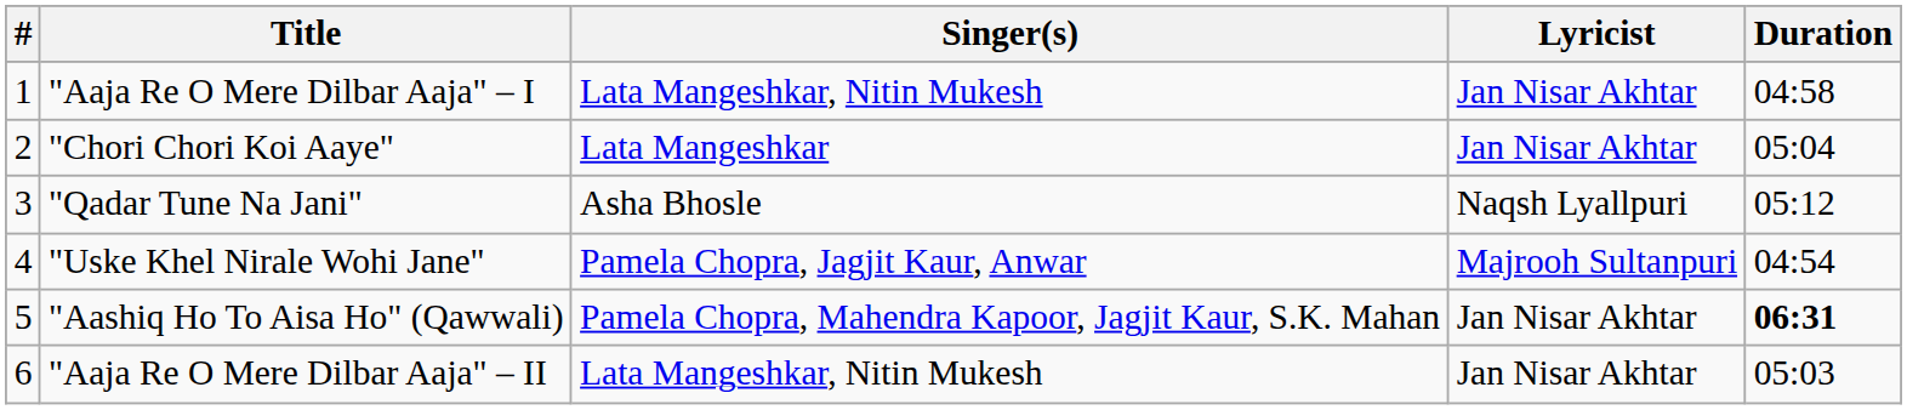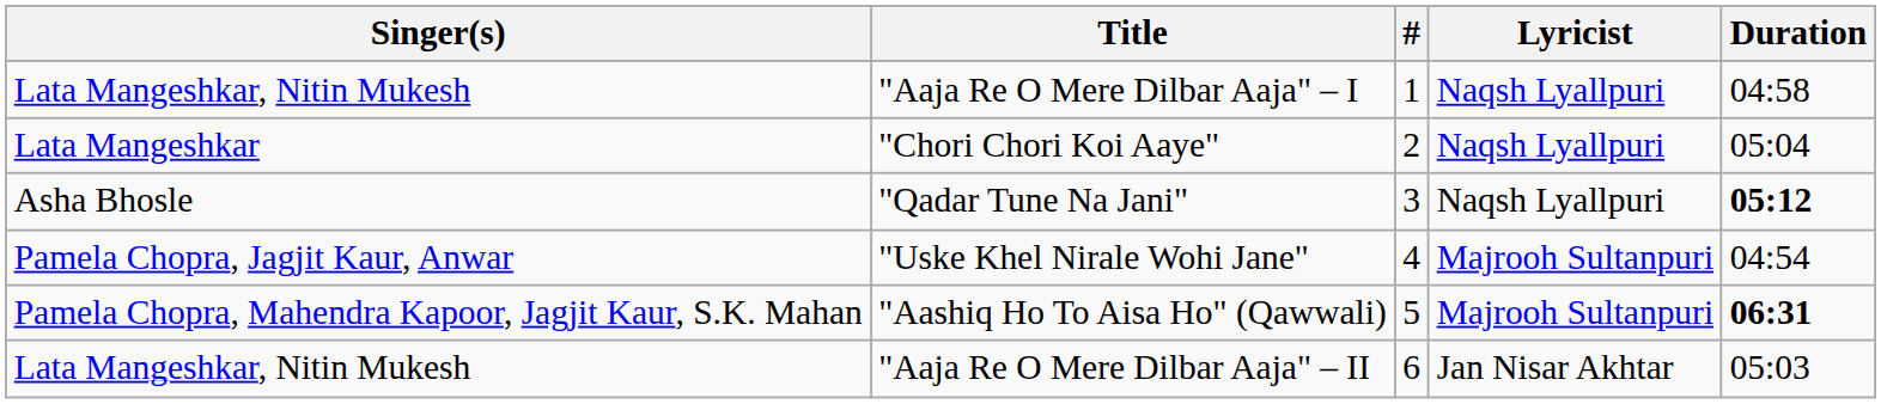columns swapped: # <-> Singer(s)
"Aaja Re O Mere Dilbar Aaja" – I | Lyricist: Jan Nisar Akhtar -> Naqsh Lyallpuri
"Chori Chori Koi Aaye" | Lyricist: Jan Nisar Akhtar -> Naqsh Lyallpuri
"Qadar Tune Na Jani" | Duration: normal -> bold
"Aashiq Ho To Aisa Ho" (Qawwali) | Lyricist: Jan Nisar Akhtar -> Majrooh Sultanpuri
